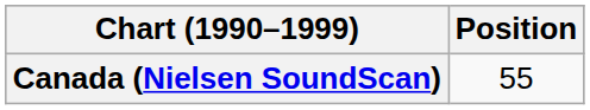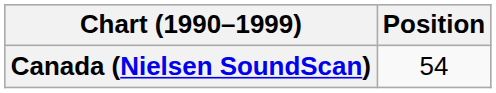Canada (Nielsen SoundScan) | Position: 55 -> 54
